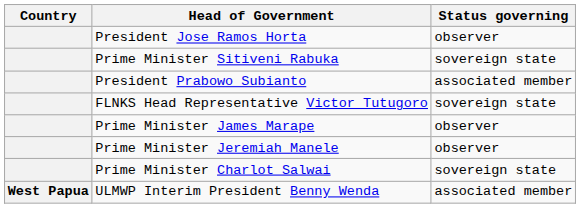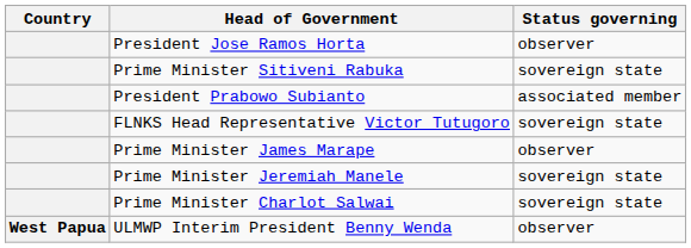Prime Minister Jeremiah Manele | Status governing: observer -> sovereign state
ULMWP Interim President Benny Wenda | Status governing: associated member -> observer
